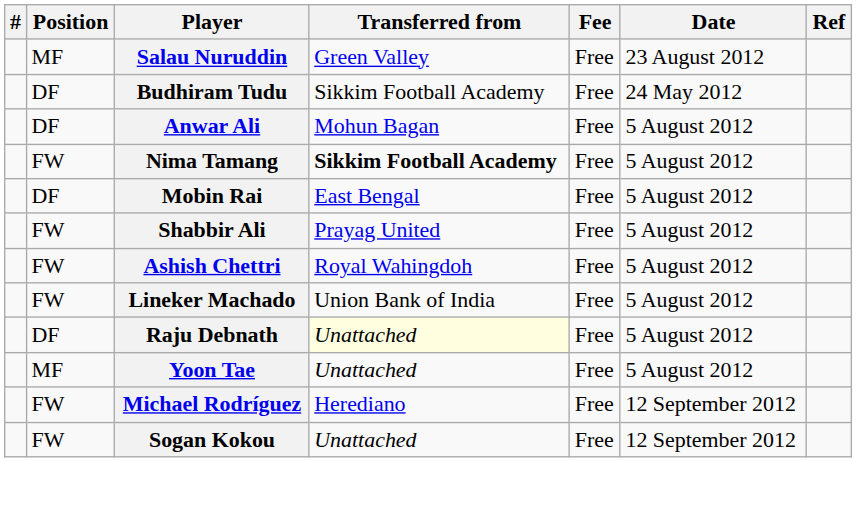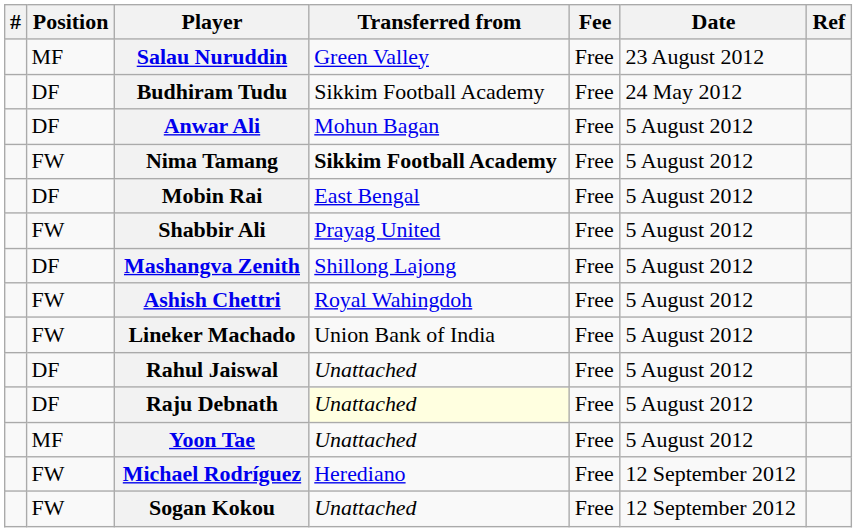+ row: DF | Mashangva Zenith | Shillong Lajong | Free | 5 August 2012
+ row: DF | Rahul Jaiswal | Unattached | Free | 5 August 2012
